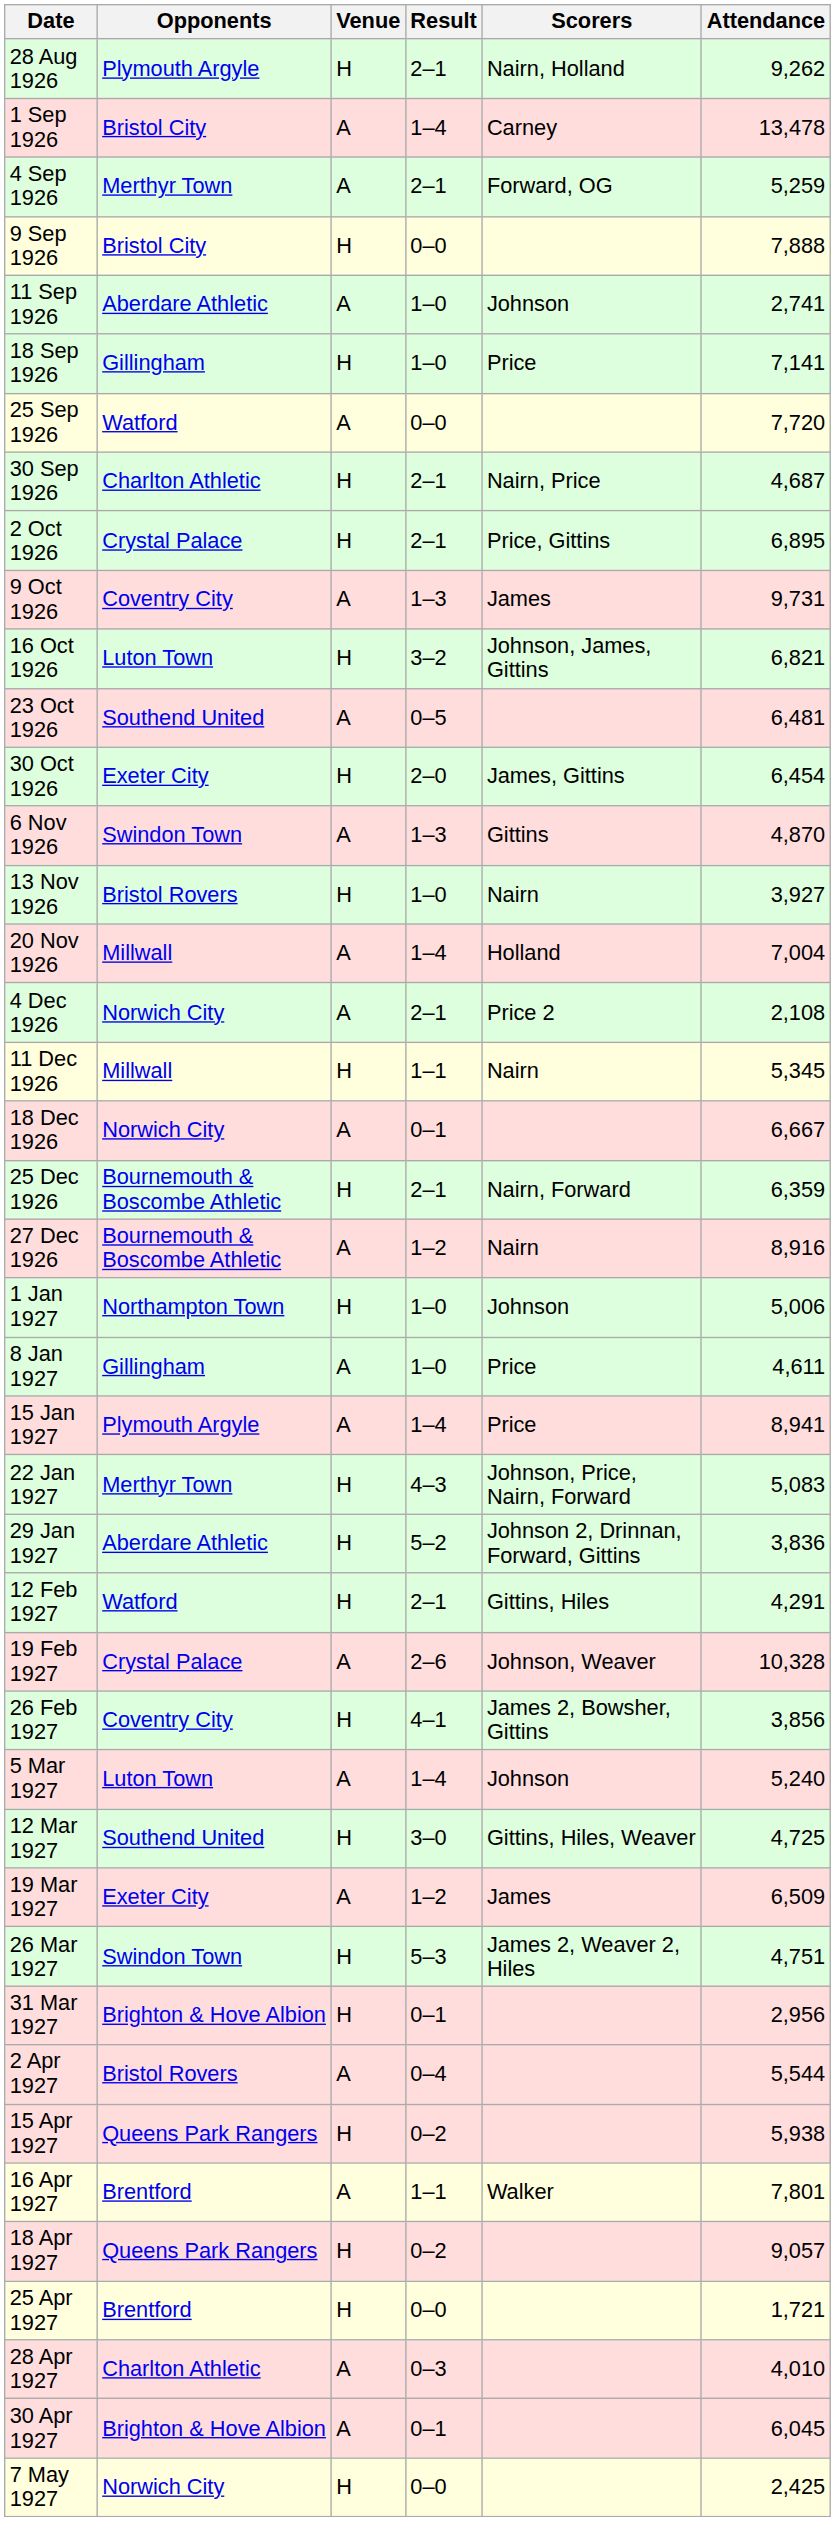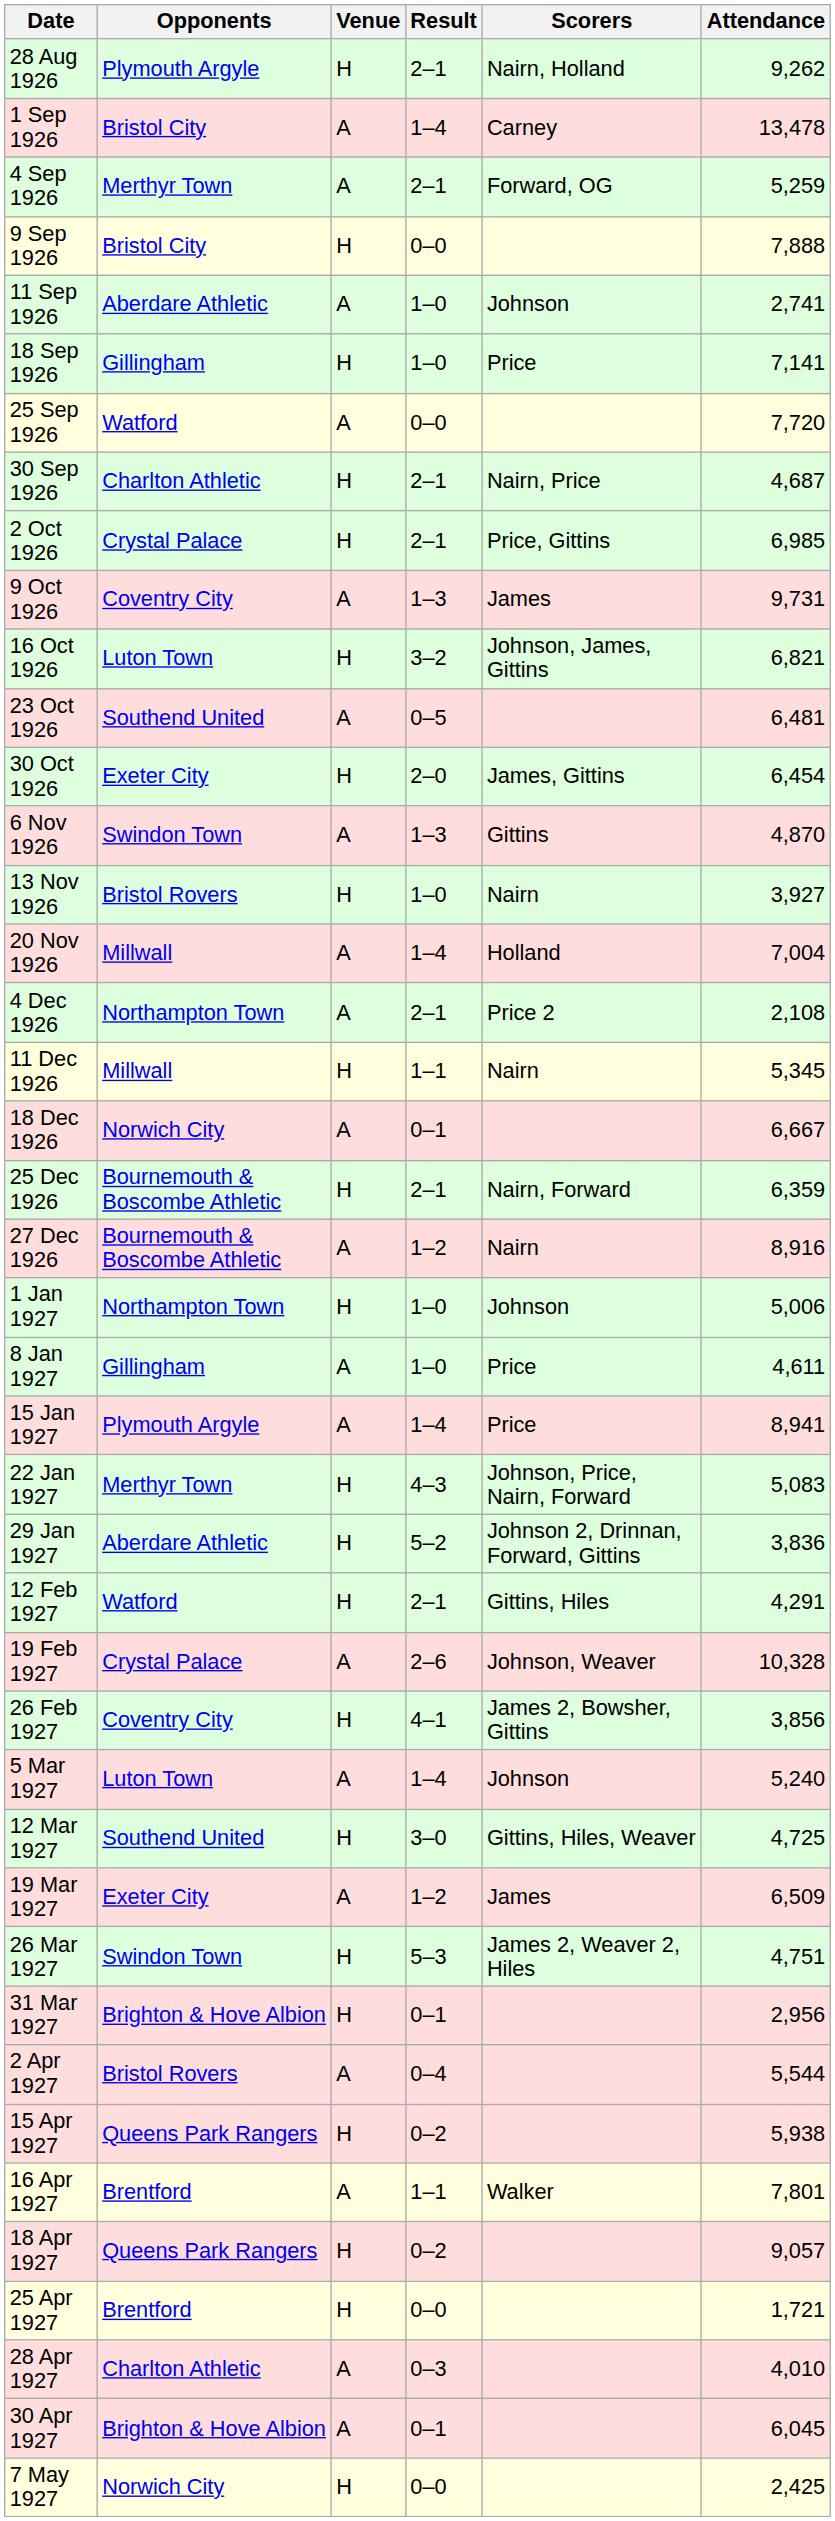2 Oct 1926 | Attendance: 6,895 -> 6,985
4 Dec 1926 | Opponents: Norwich City -> Northampton Town
